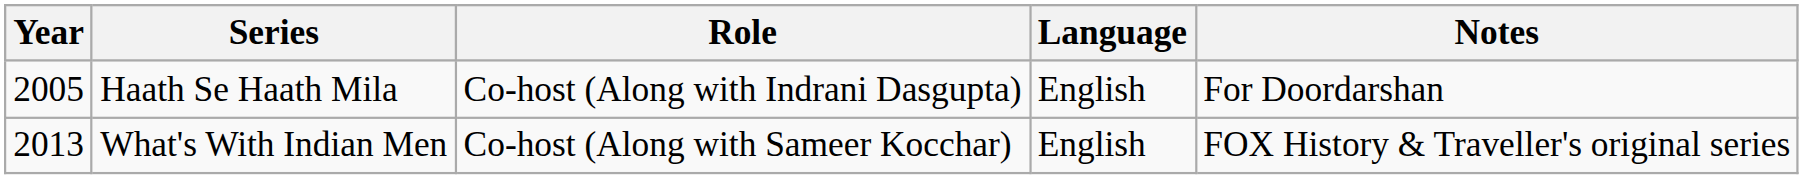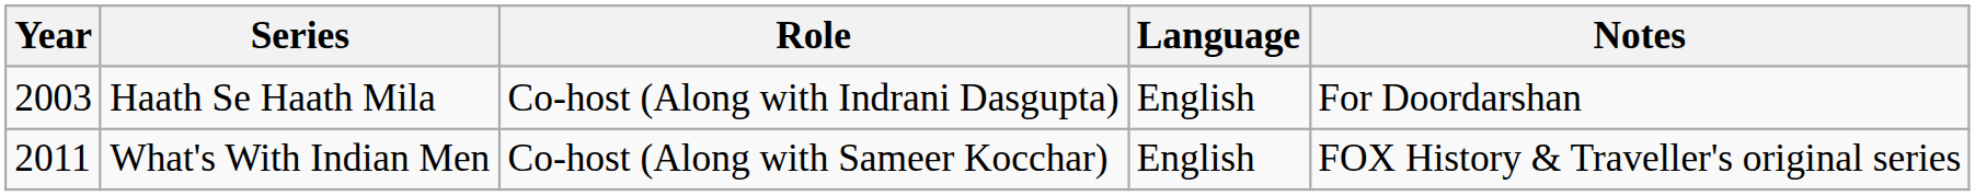Haath Se Haath Mila | Year: 2005 -> 2003
What's With Indian Men | Year: 2013 -> 2011
